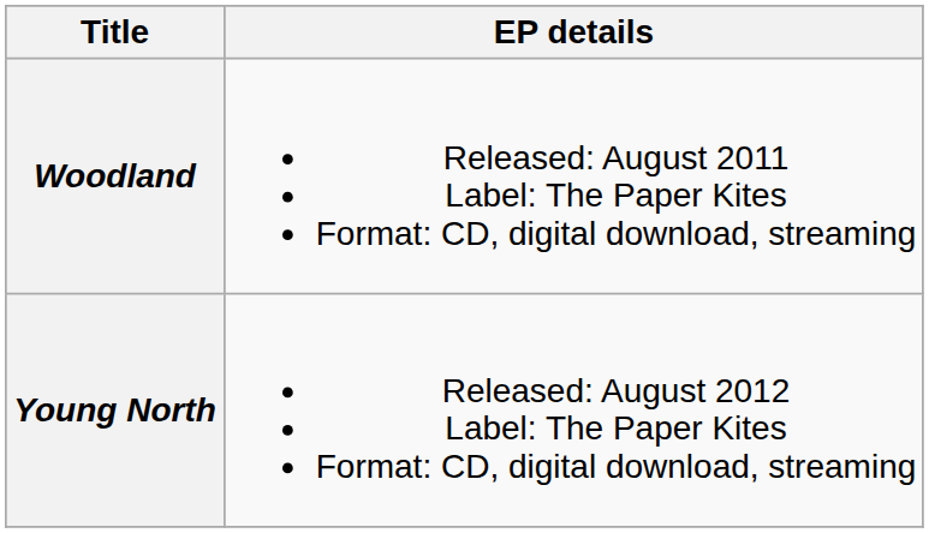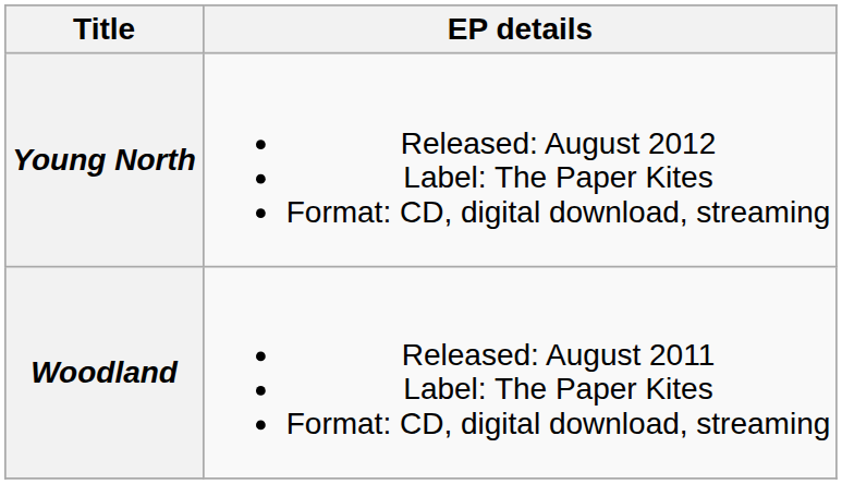rows swapped: Woodland <-> Young North
